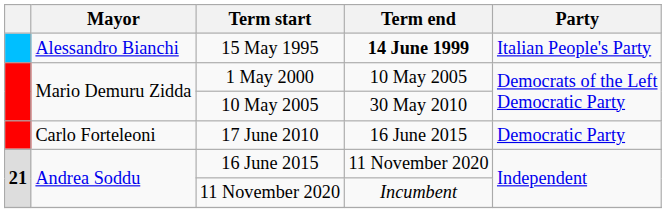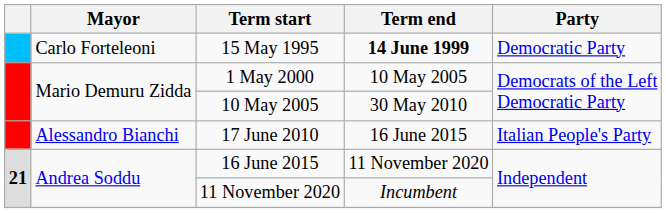15 May 1995 | Mayor: Alessandro Bianchi -> Carlo Forteleoni
15 May 1995 | Party: Italian People's Party -> Democratic Party
17 June 2010 | Mayor: Carlo Forteleoni -> Alessandro Bianchi
17 June 2010 | Party: Democratic Party -> Italian People's Party
